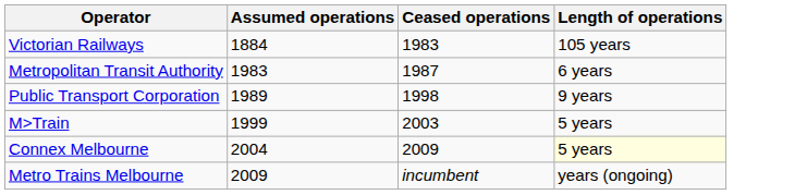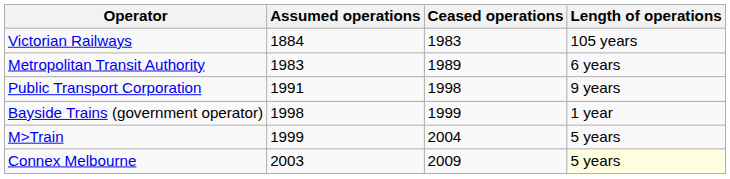Metropolitan Transit Authority | Ceased operations: 1987 -> 1989
Public Transport Corporation | Assumed operations: 1989 -> 1991
+ row: Bayside Trains (government operator) | 1998 | 1999 | 1 year
M>Train | Ceased operations: 2003 -> 2004
Connex Melbourne | Assumed operations: 2004 -> 2003
- row: Metro Trains Melbourne | 2009 | incumbent | years (ongoing)
